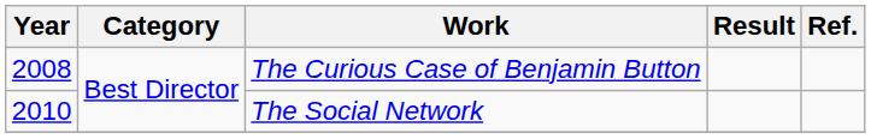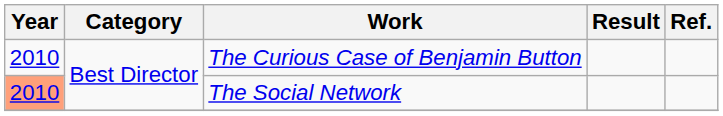The Curious Case of Benjamin Button | Year: 2008 -> 2010
The Social Network | Year: no background -> lightsalmon background
